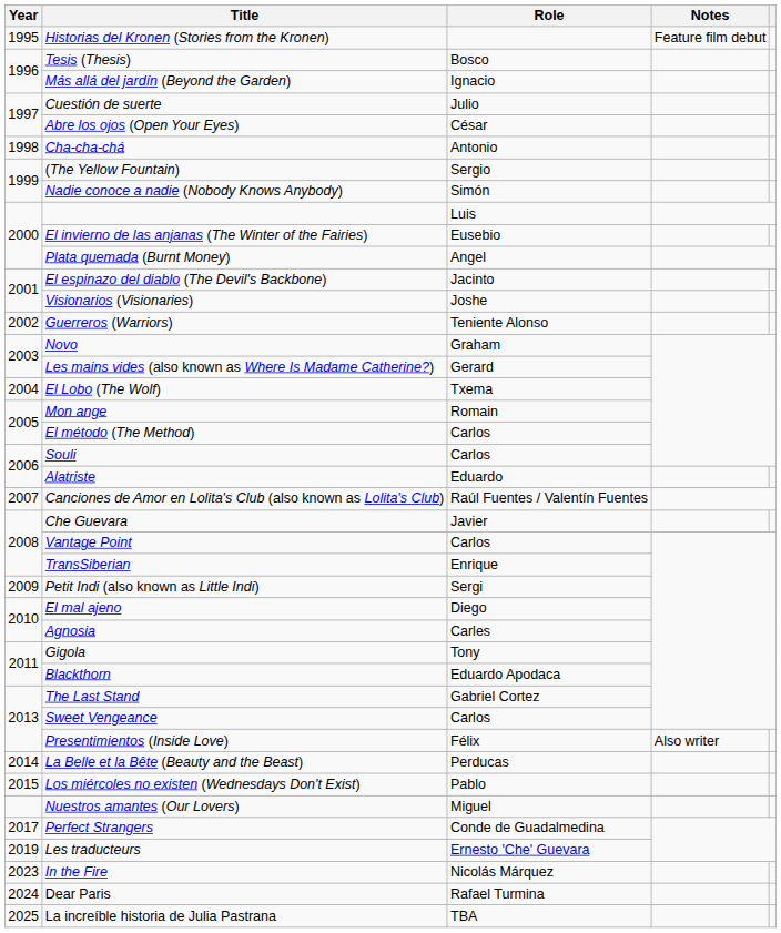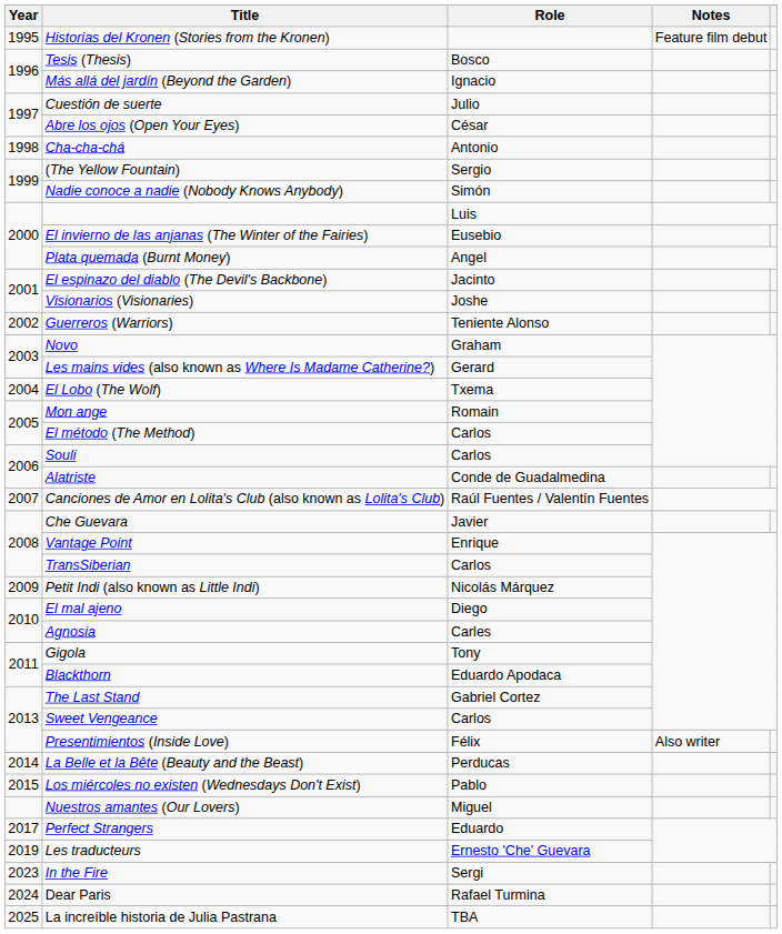Alatriste | Role: Eduardo -> Conde de Guadalmedina
Vantage Point | Role: Carlos -> Enrique
TransSiberian | Role: Enrique -> Carlos
Petit Indi (also known as Little Indi) | Role: Sergi -> Nicolás Márquez
Perfect Strangers | Role: Conde de Guadalmedina -> Eduardo
In the Fire | Role: Nicolás Márquez -> Sergi
